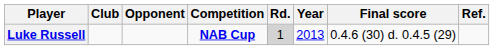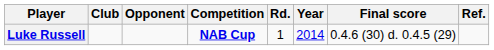Luke Russell | Rd.: lightgrey background -> no background
Luke Russell | Year: 2013 -> 2014
